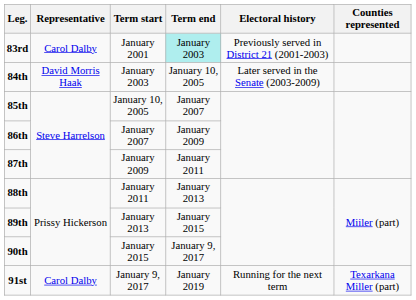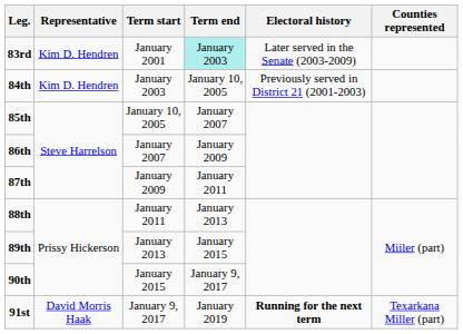83rd | Representative: Carol Dalby -> Kim D. Hendren
83rd | Electoral history: Previously served in District 21 (2001-2003) -> Later served in the Senate (2003-2009)
84th | Representative: David Morris Haak -> Kim D. Hendren
84th | Electoral history: Later served in the Senate (2003-2009) -> Previously served in District 21 (2001-2003)
91st | Representative: Carol Dalby -> David Morris Haak
91st | Electoral history: normal -> bold
